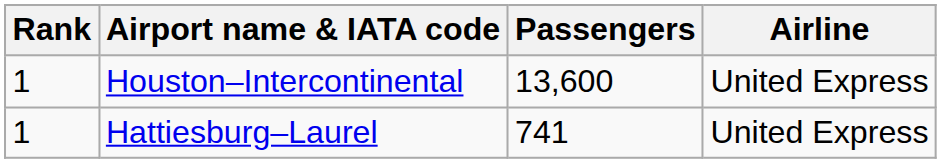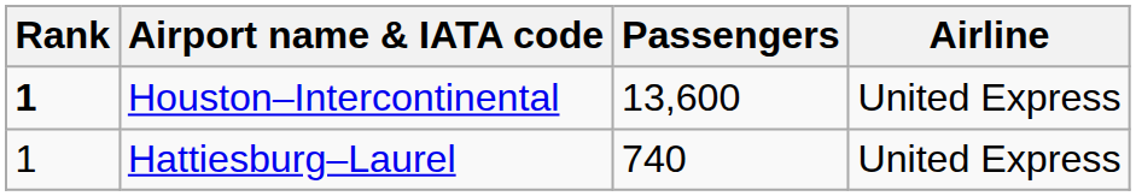Houston–Intercontinental | Rank: normal -> bold
Hattiesburg–Laurel | Passengers: 741 -> 740
